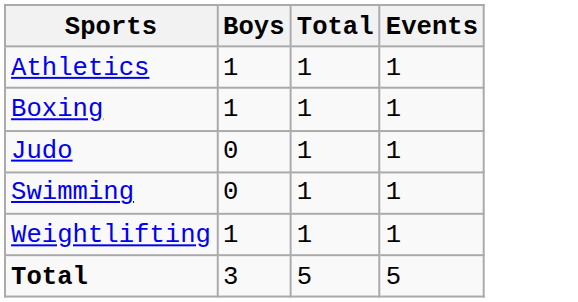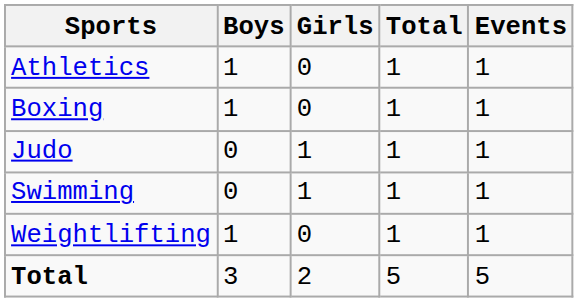+ column: Girls | 0 | 0 | 1 | 1 | 0 | 2
